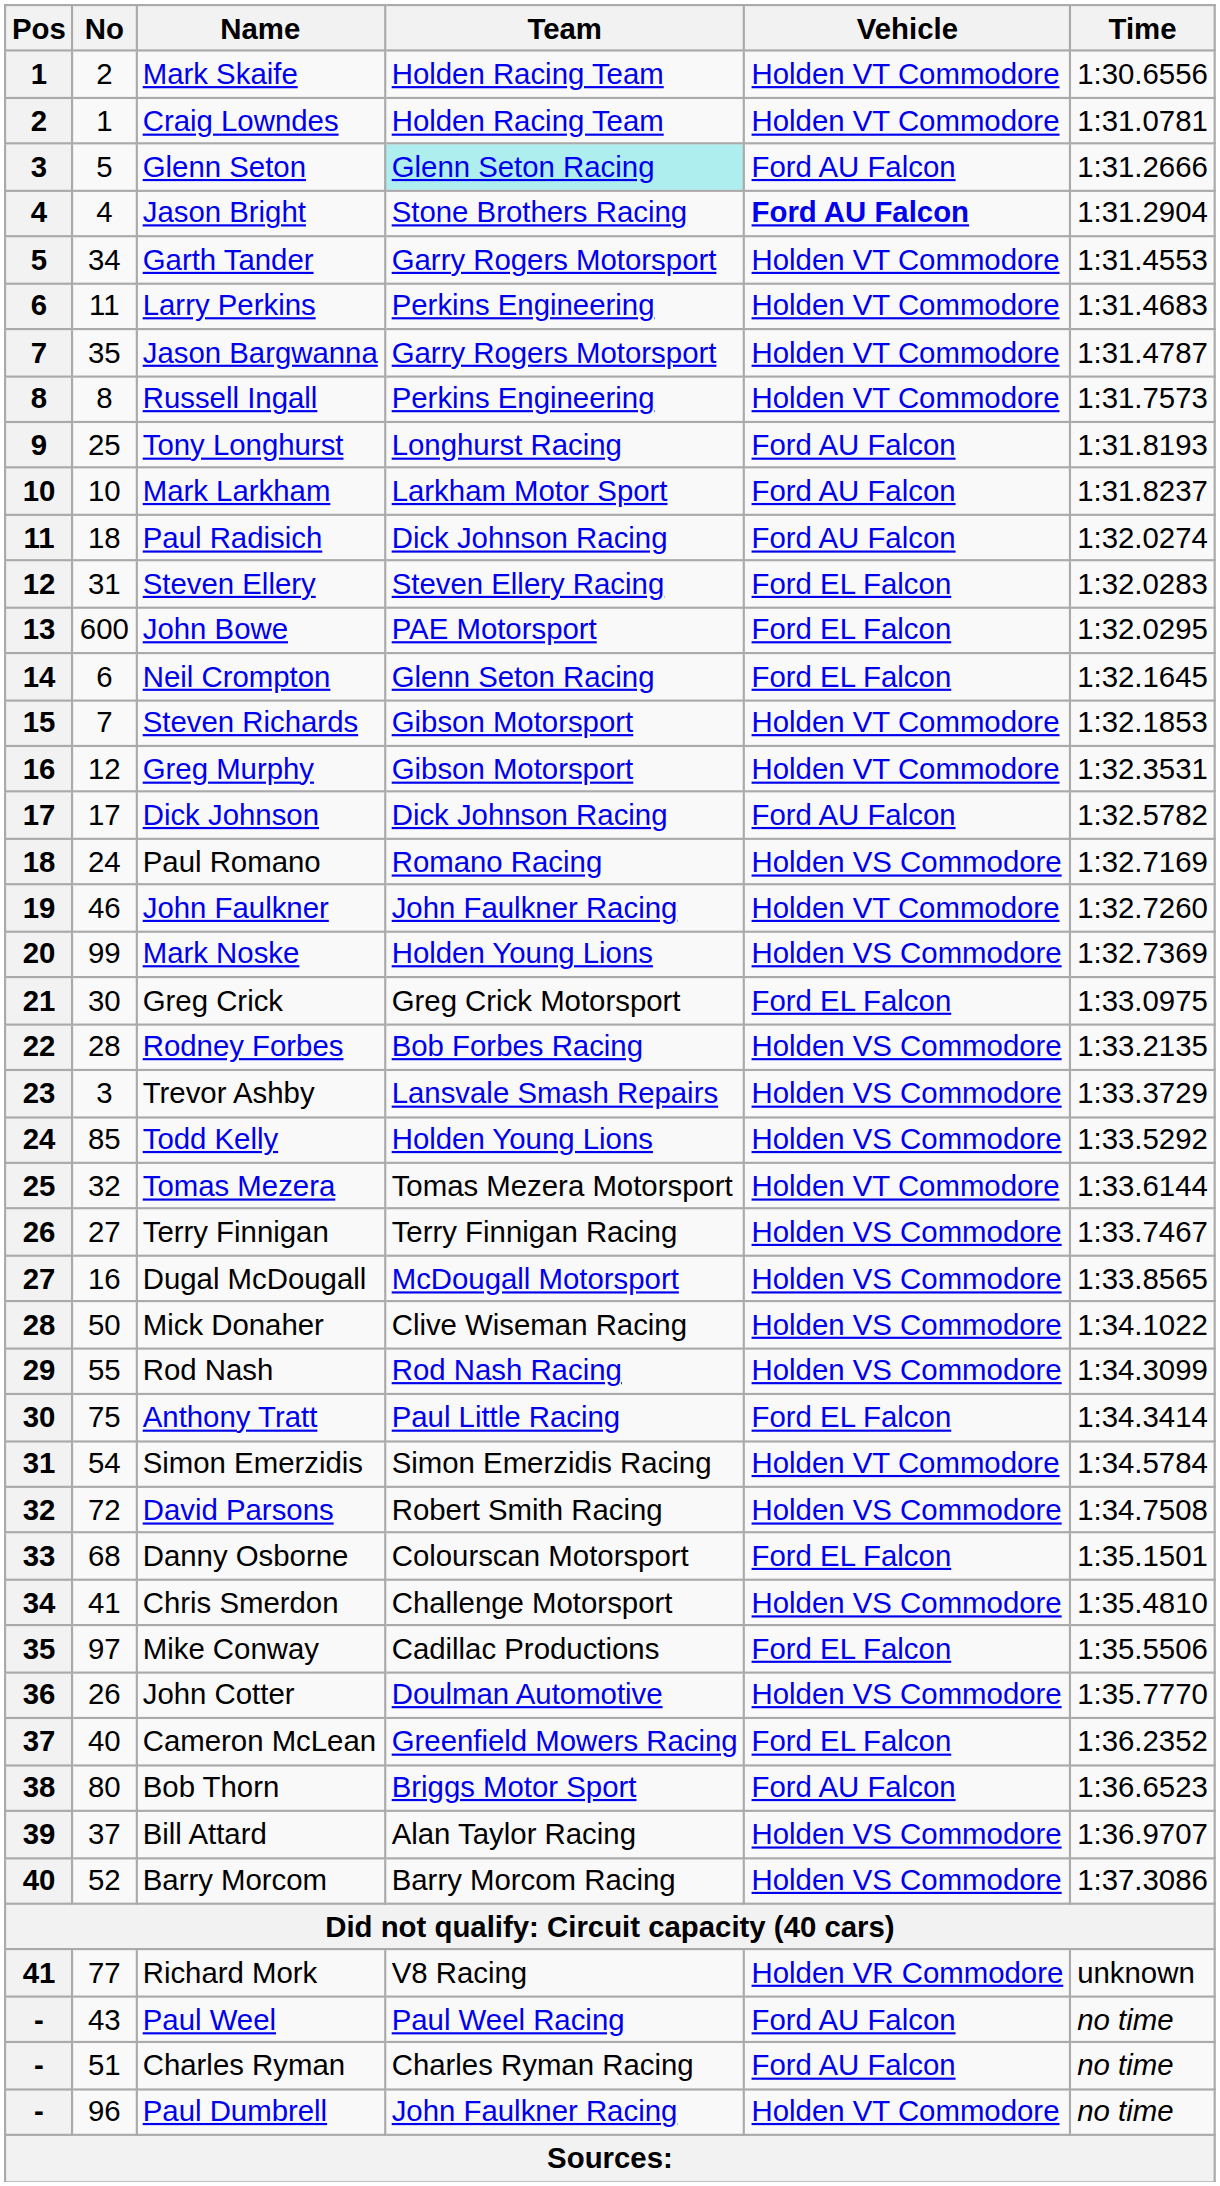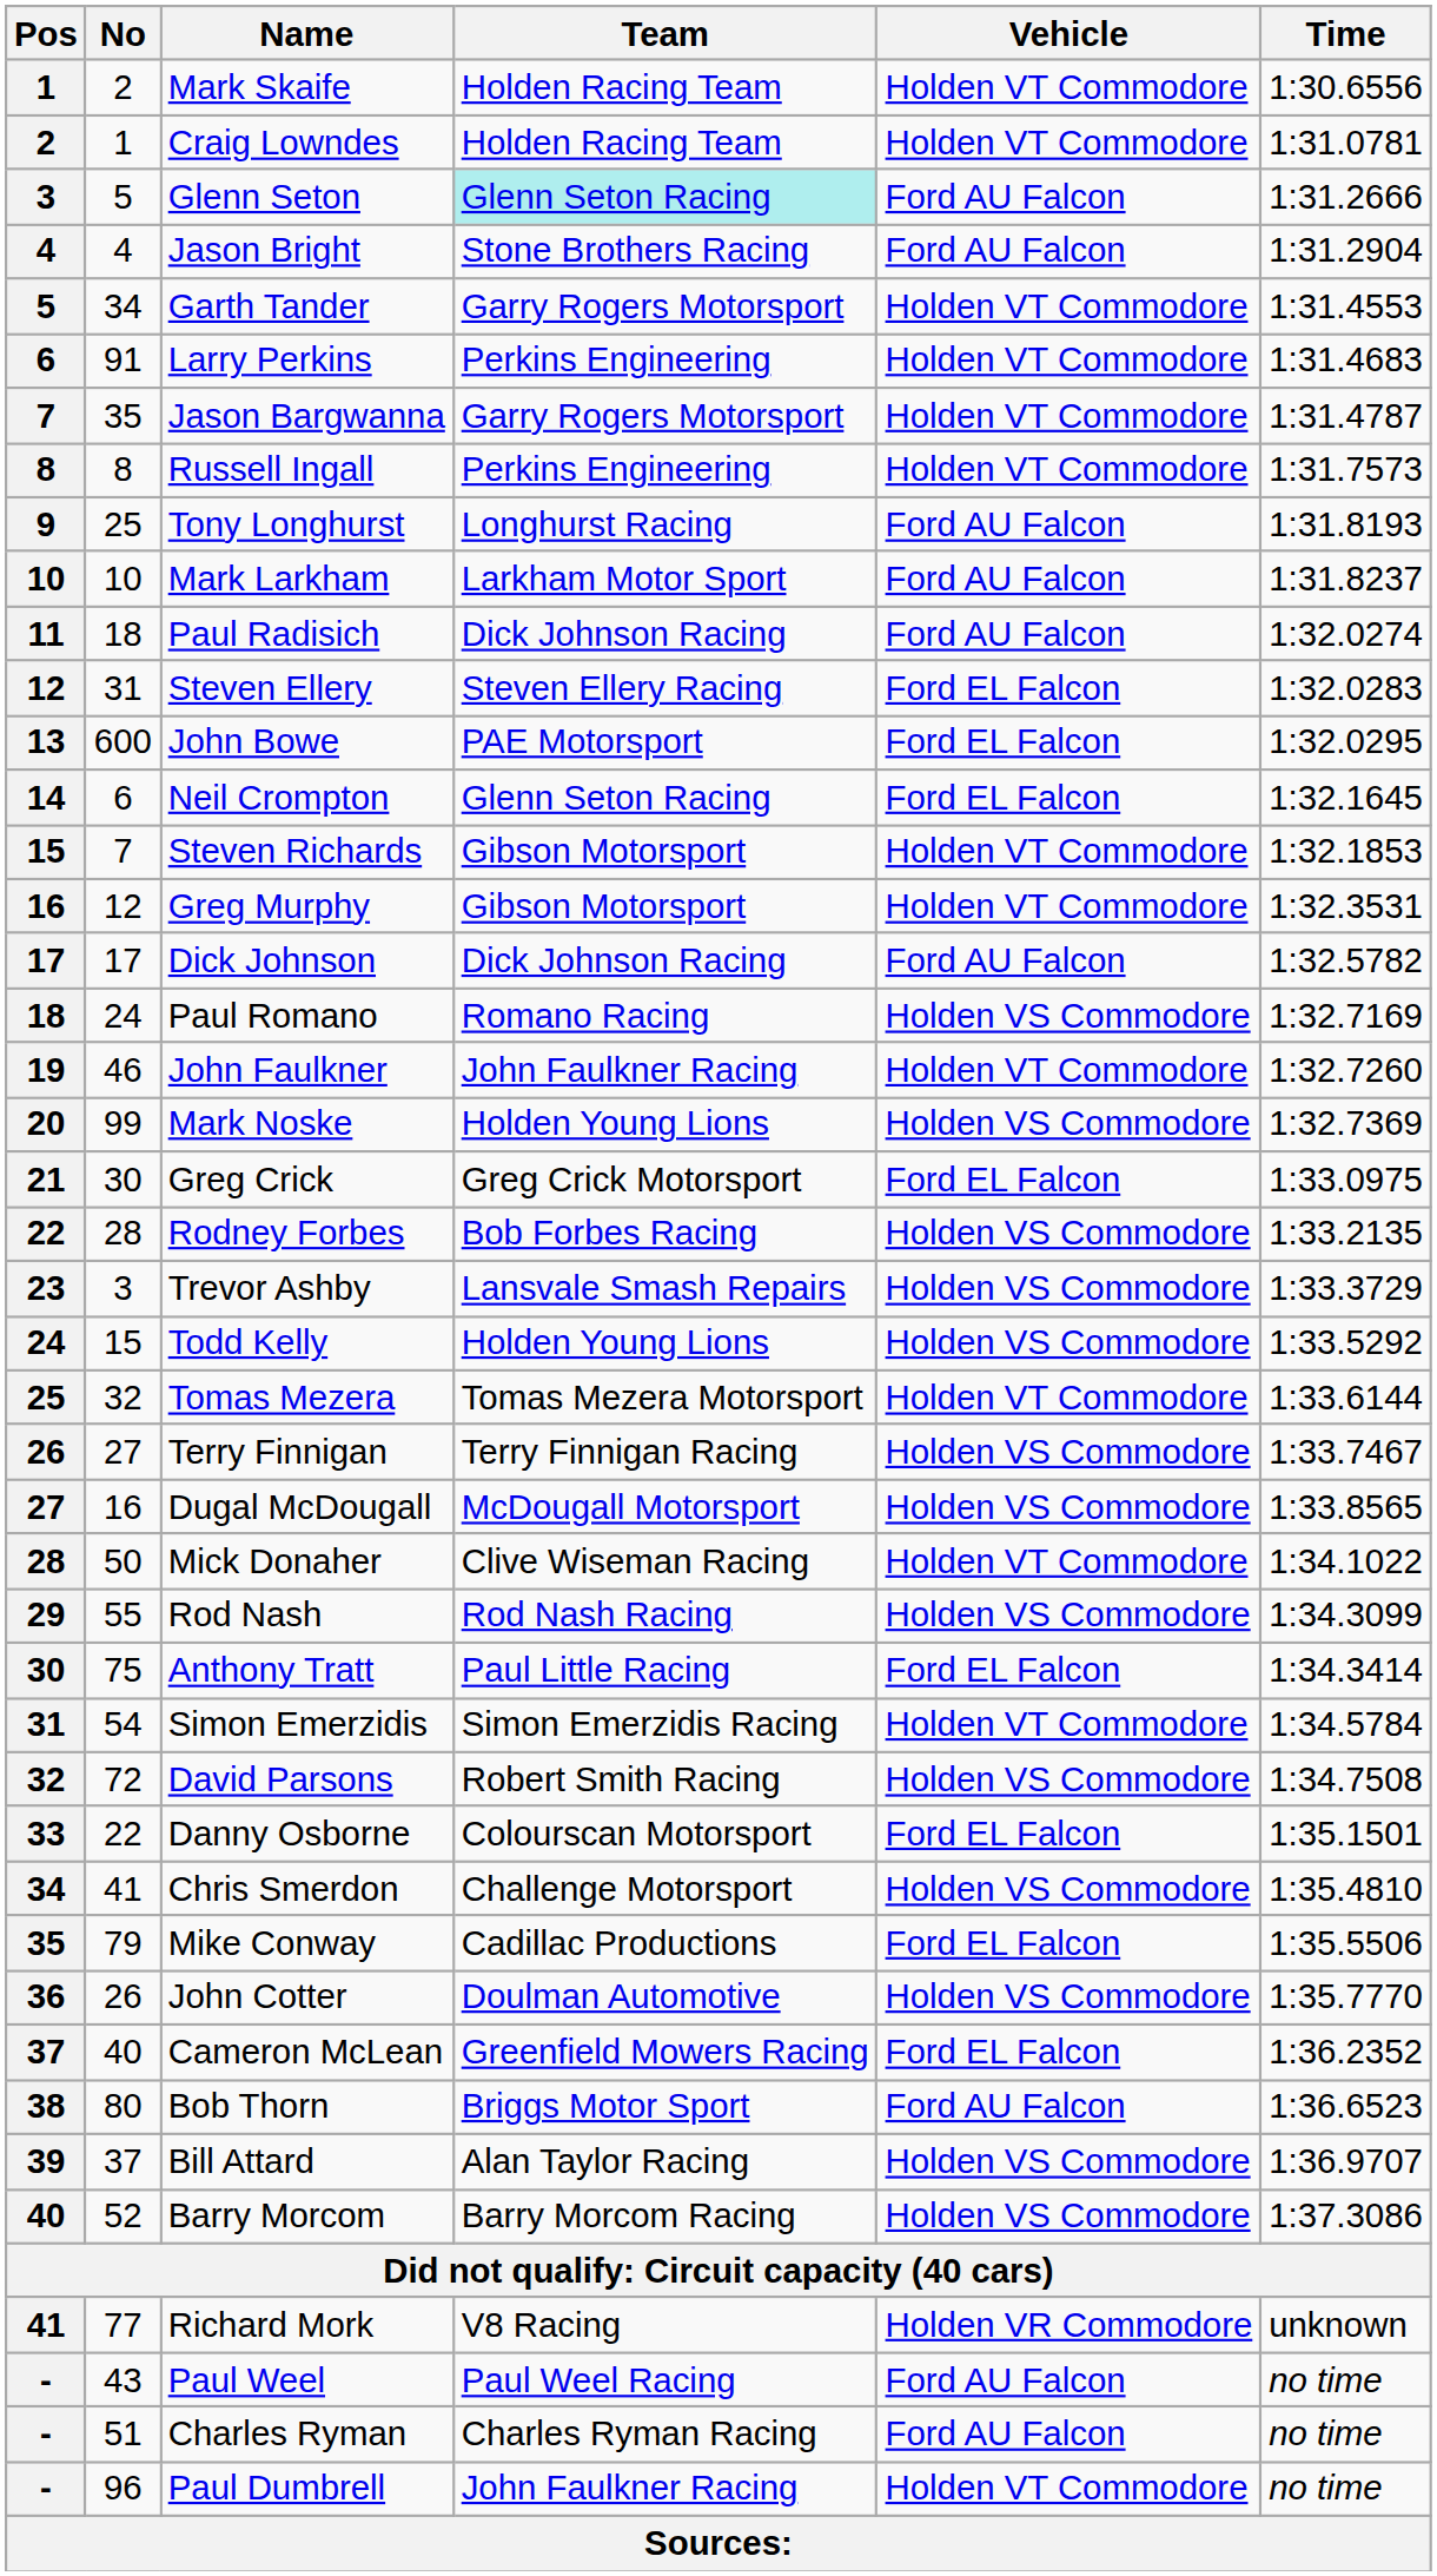Jason Bright | Vehicle: bold -> normal
Larry Perkins | No: 11 -> 91
Todd Kelly | No: 85 -> 15
Mick Donaher | Vehicle: Holden VS Commodore -> Holden VT Commodore
Danny Osborne | No: 68 -> 22
Mike Conway | No: 97 -> 79
